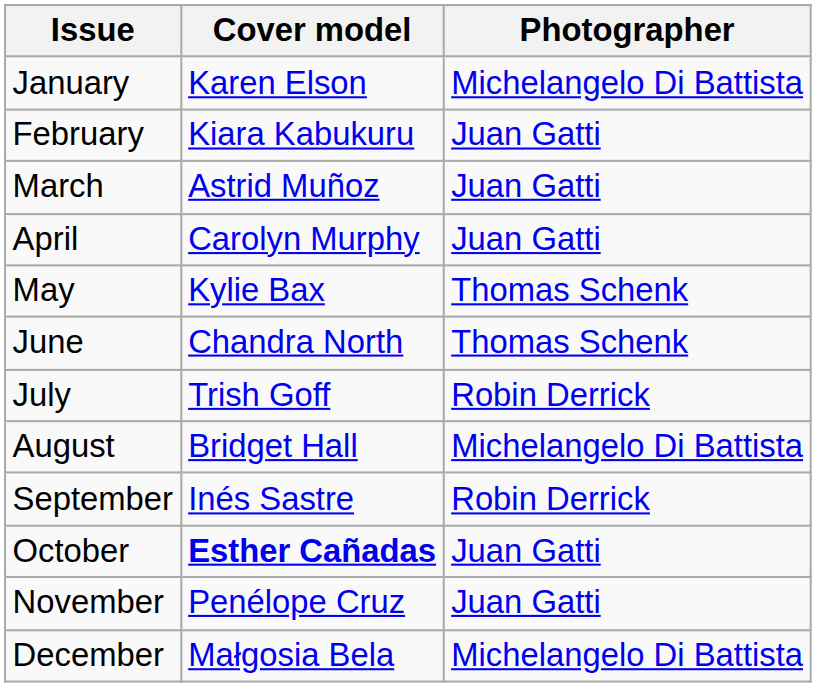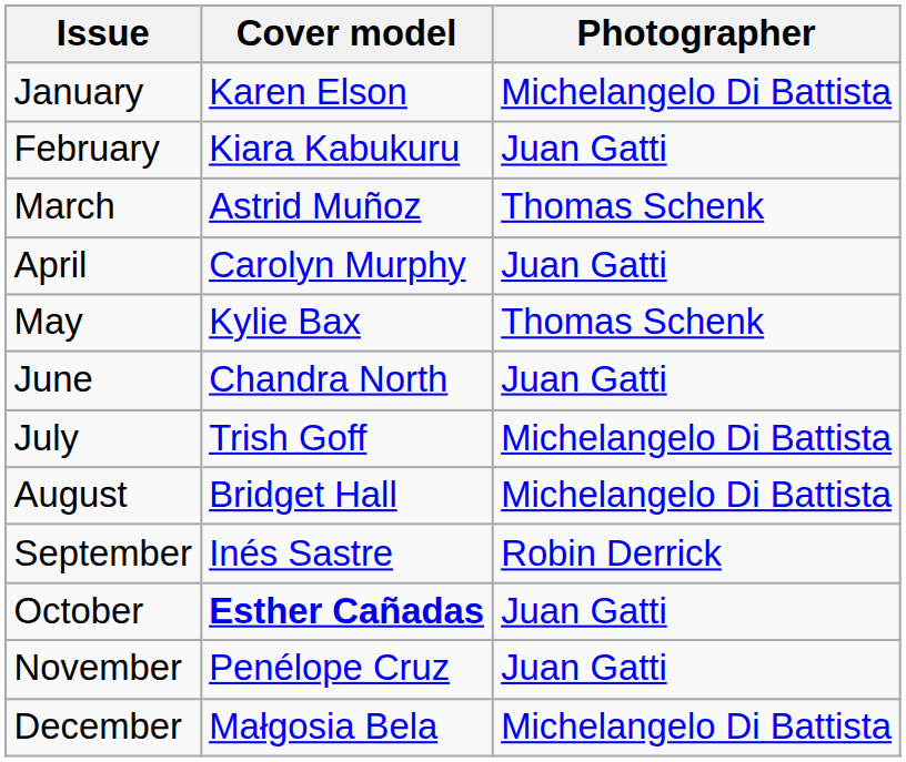March | Photographer: Juan Gatti -> Thomas Schenk
June | Photographer: Thomas Schenk -> Juan Gatti
July | Photographer: Robin Derrick -> Michelangelo Di Battista
